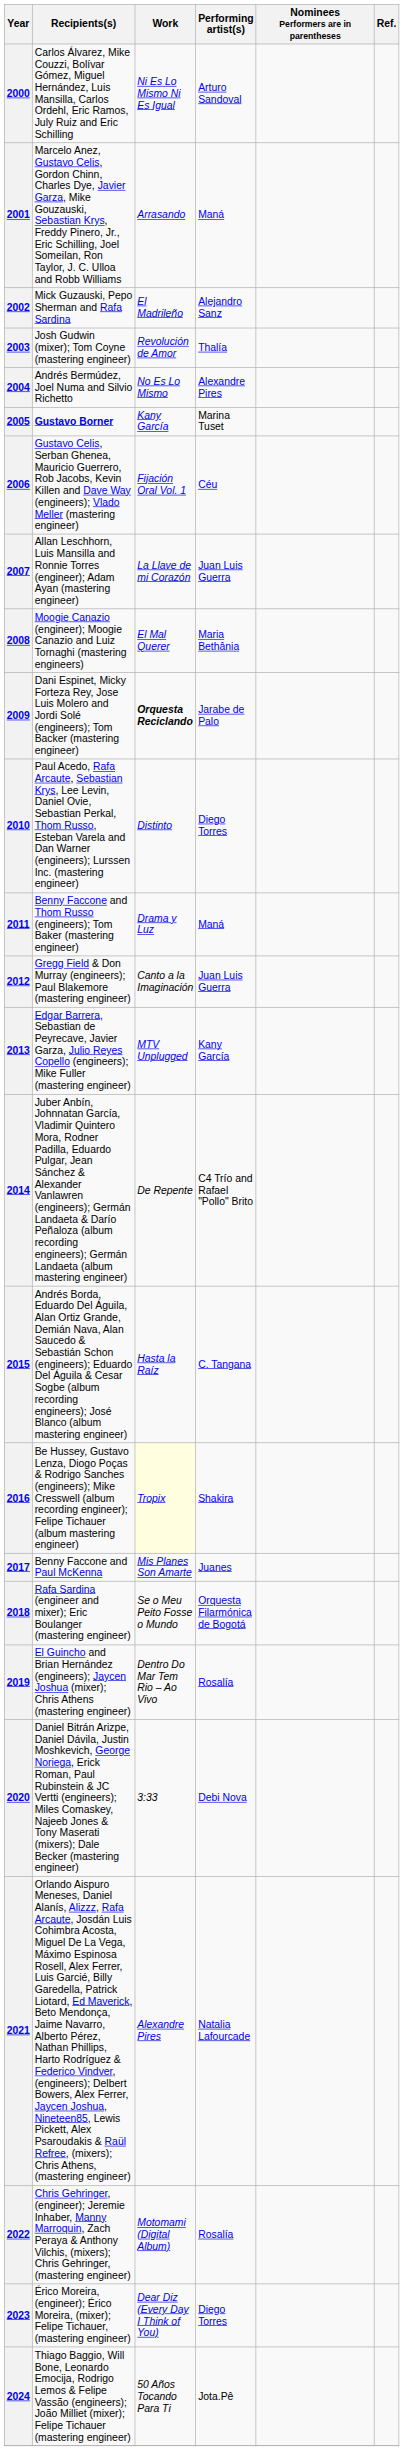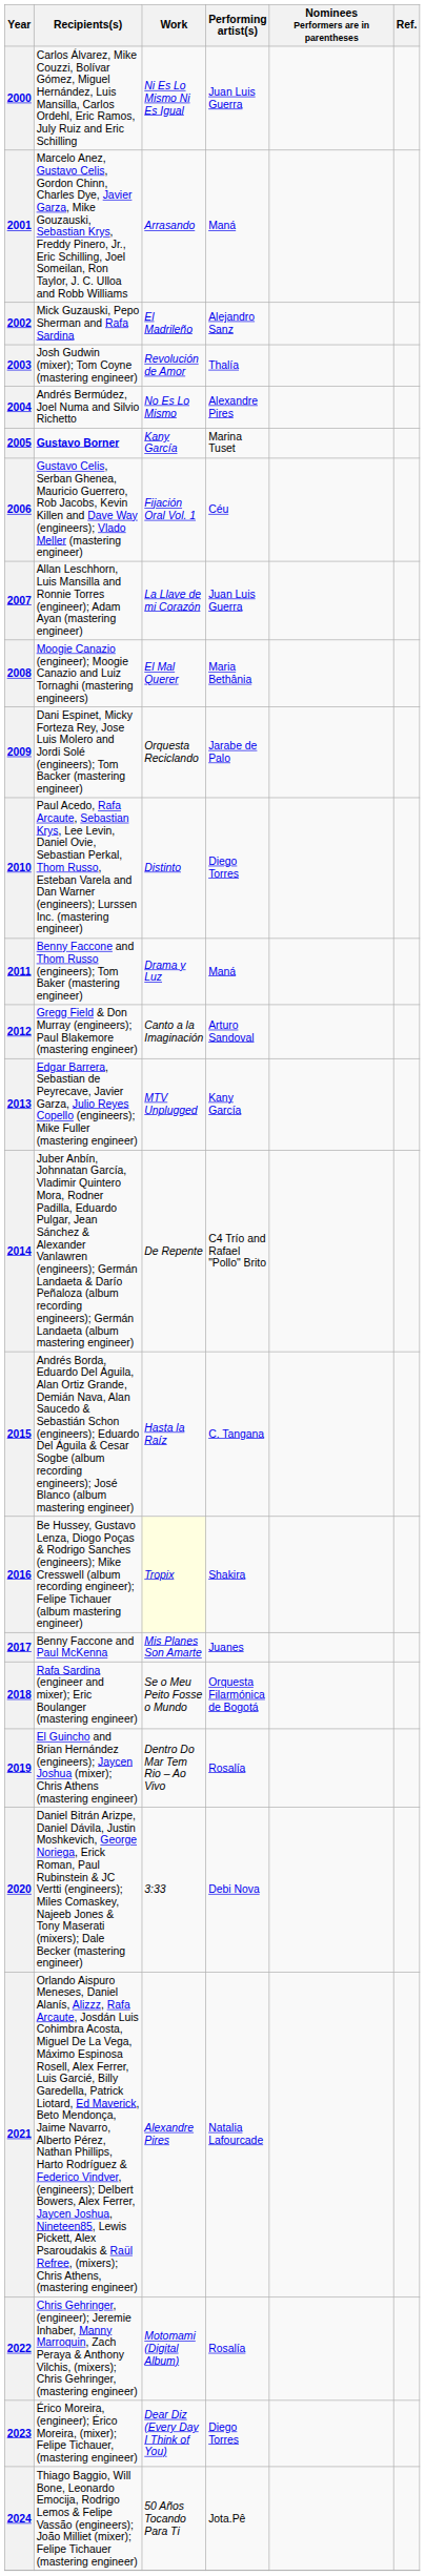2000 | Performing artist(s): Arturo Sandoval -> Juan Luis Guerra
2009 | Work: bold -> normal
2012 | Performing artist(s): Juan Luis Guerra -> Arturo Sandoval
